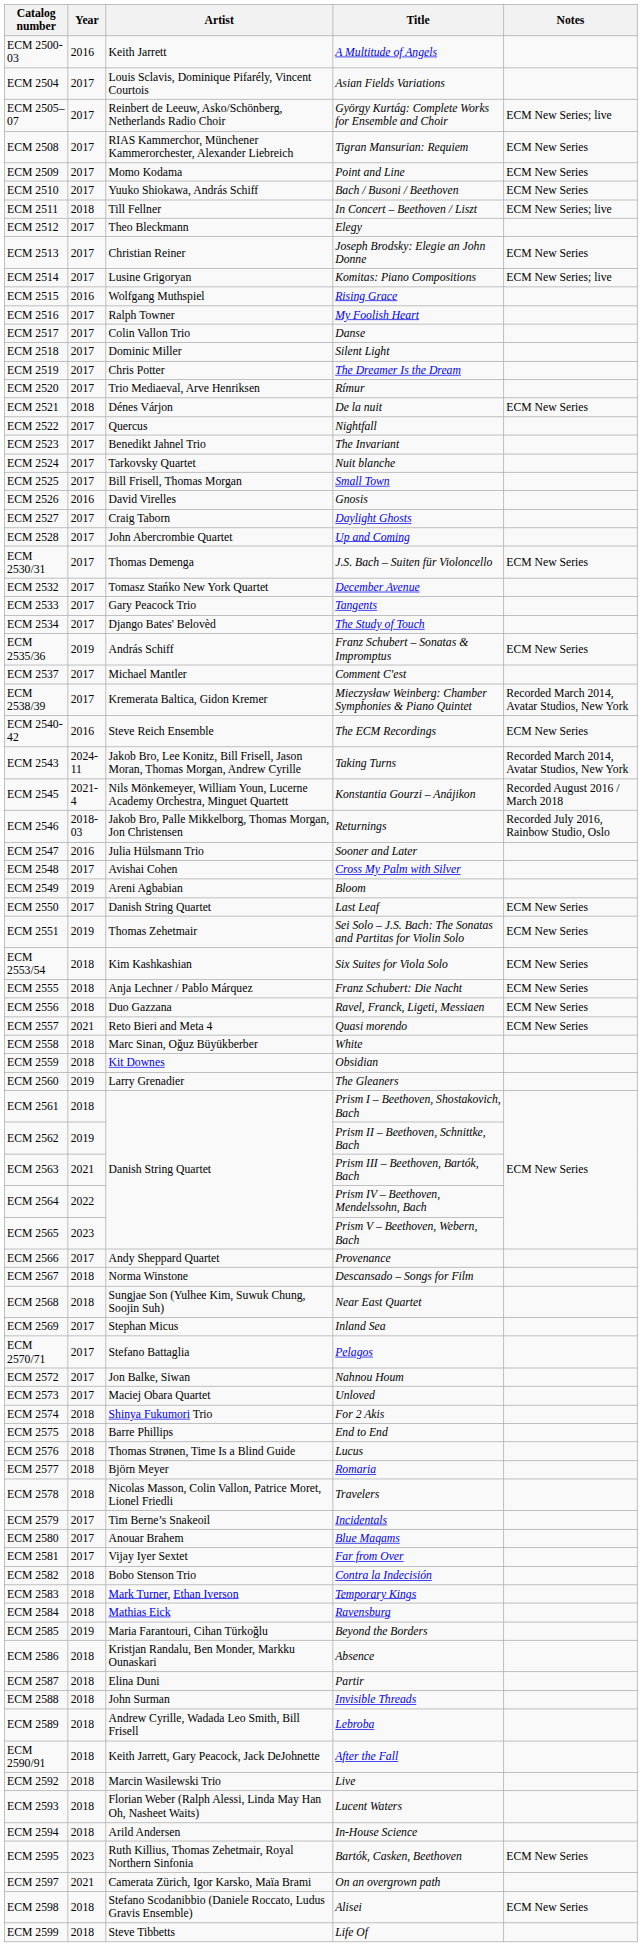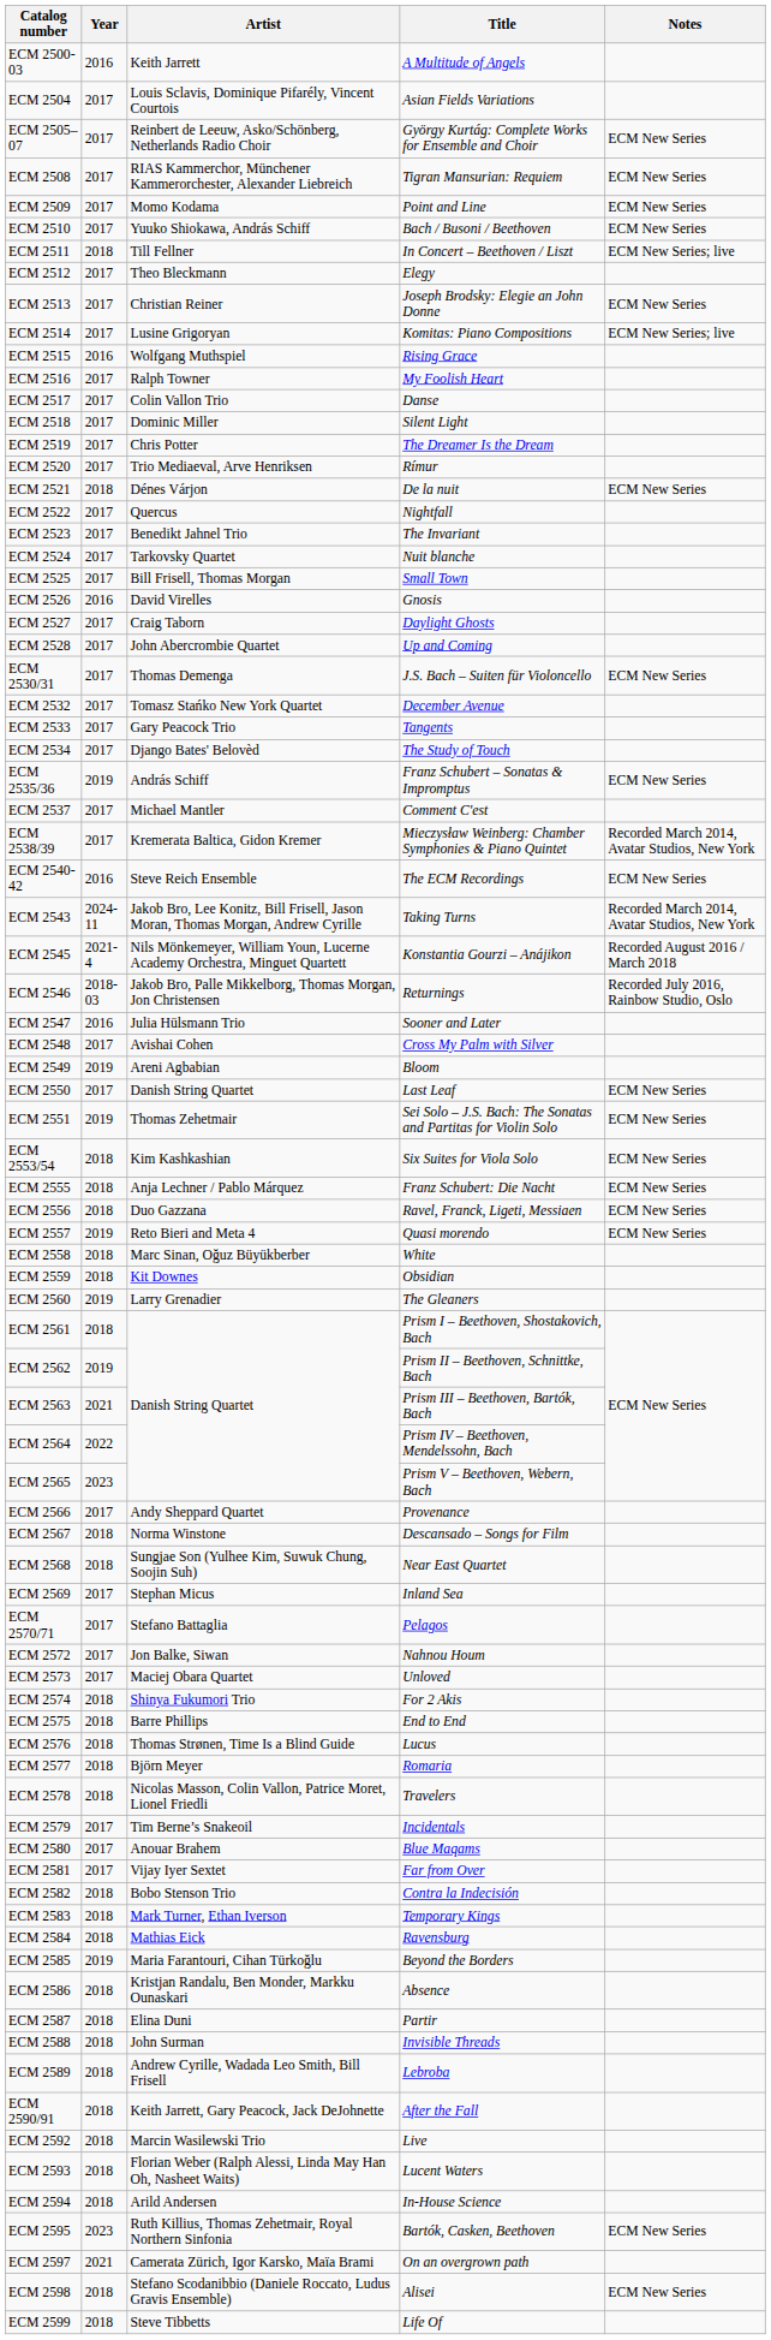ECM 2505–07 | Notes: ECM New Series; live -> ECM New Series
ECM 2557 | Year: 2021 -> 2019
